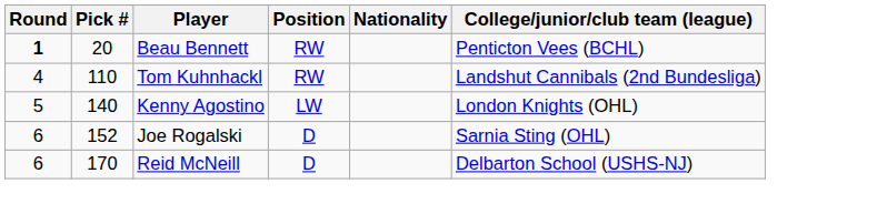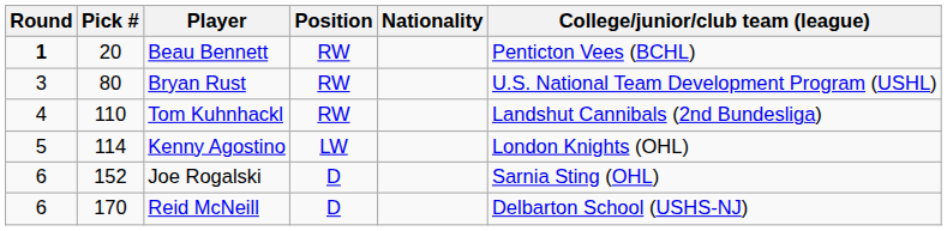+ row: 3 | 80 | Bryan Rust | RW | U.S. National Team Development Program (USHL)
Kenny Agostino | Pick #: 140 -> 114
